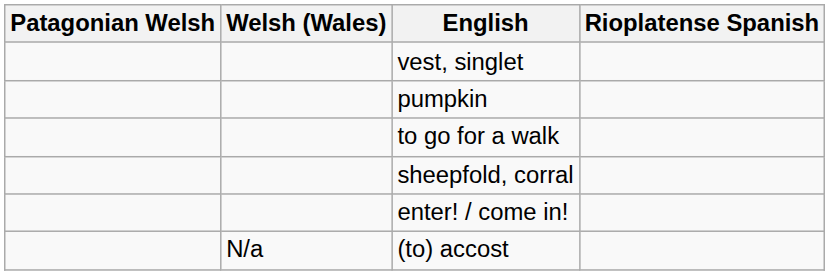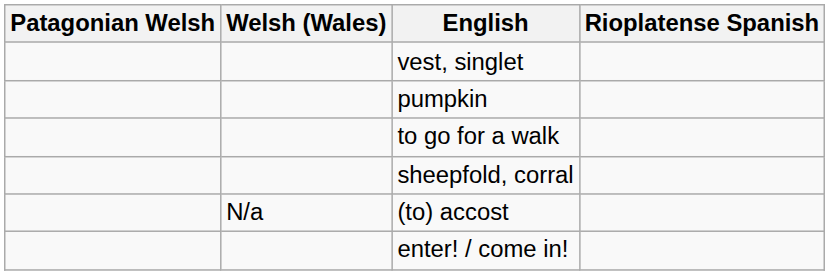rows swapped: enter! / come in! <-> (to) accost
